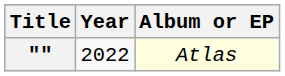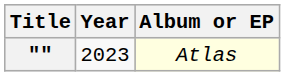"" | Year: 2022 -> 2023
